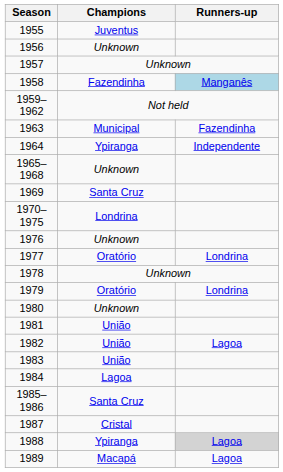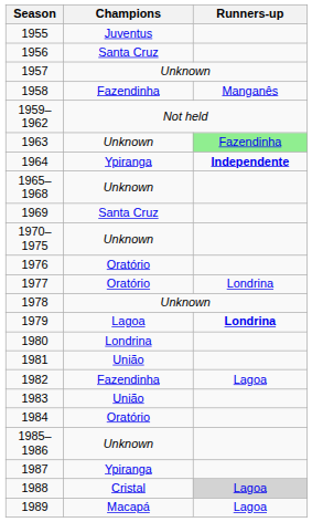1956 | Champions: Unknown -> Santa Cruz
1958 | Runners-up: lightblue background -> no background
1963 | Champions: Municipal -> Unknown
1963 | Runners-up: no background -> lightgreen background
1964 | Runners-up: normal -> bold
1970–1975 | Champions: Londrina -> Unknown
1976 | Champions: Unknown -> Oratório
1979 | Champions: Oratório -> Lagoa
1979 | Runners-up: normal -> bold
1980 | Champions: Unknown -> Londrina
1982 | Champions: União -> Fazendinha
1984 | Champions: Lagoa -> Oratório
1985–1986 | Champions: Santa Cruz -> Unknown
1987 | Champions: Cristal -> Ypiranga
1988 | Champions: Ypiranga -> Cristal
